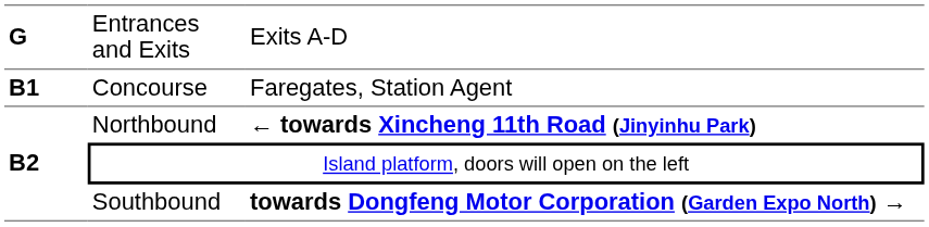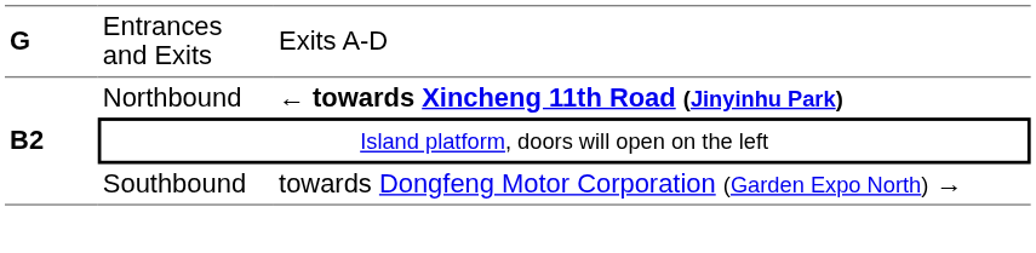- row: B1 | Concourse | Faregates, Station Agent
Southbound | column 3: bold -> normal
